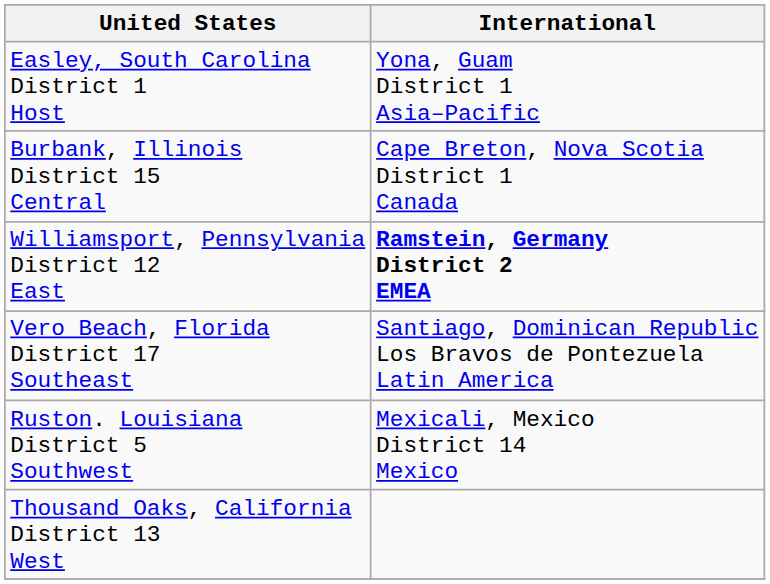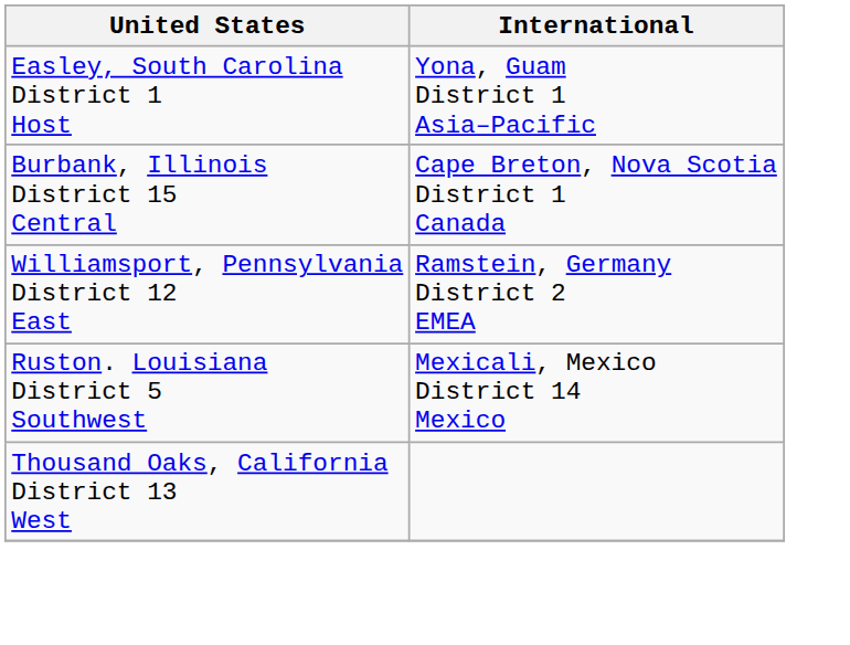Williamsport, Pennsylvania District 12 East | International: bold -> normal
- row: Vero Beach, Florida District 17 Southeast | Santiago, Dominican Republic Los Bravos de Pontezuela Latin America
